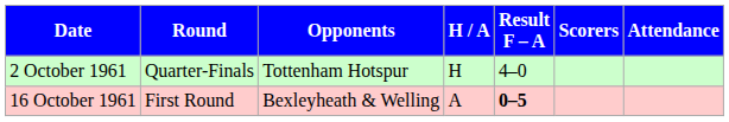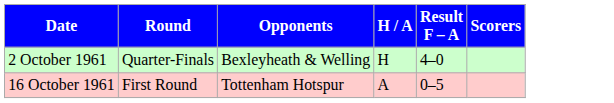- column: Attendance
2 October 1961 | Opponents: Tottenham Hotspur -> Bexleyheath & Welling
16 October 1961 | Opponents: Bexleyheath & Welling -> Tottenham Hotspur
16 October 1961 | Result F – A: bold -> normal
